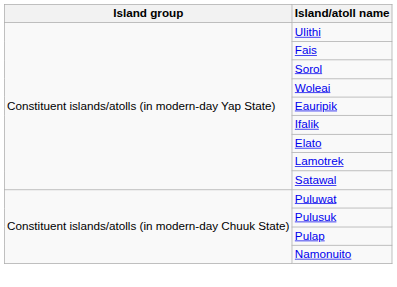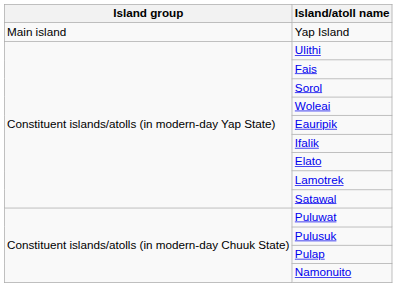+ row: Main island | Yap Island
